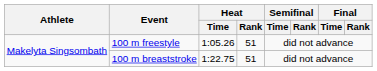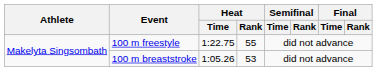100 m freestyle | Heat / Time: 1:05.26 -> 1:22.75
100 m freestyle | Heat / Rank: 51 -> 55
100 m breaststroke | Heat / Time: 1:22.75 -> 1:05.26
100 m breaststroke | Heat / Rank: 51 -> 53
